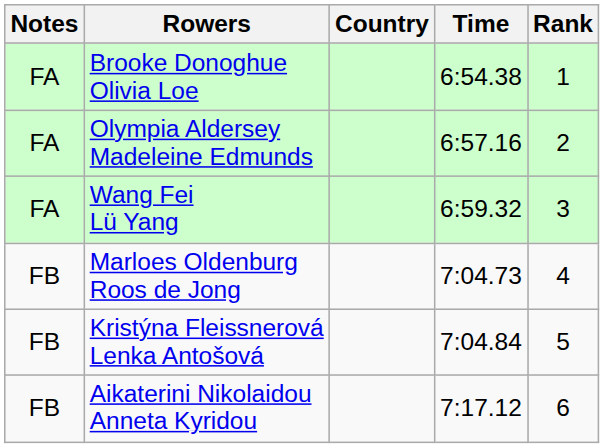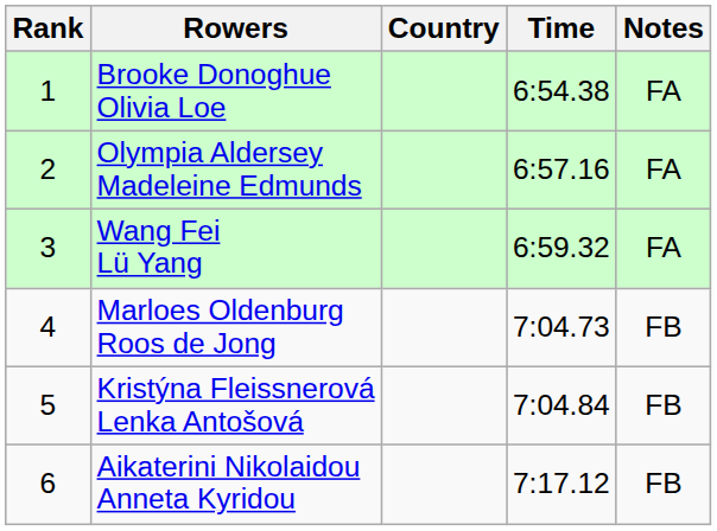columns swapped: Rank <-> Notes
